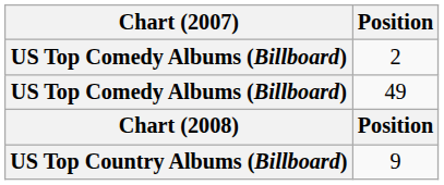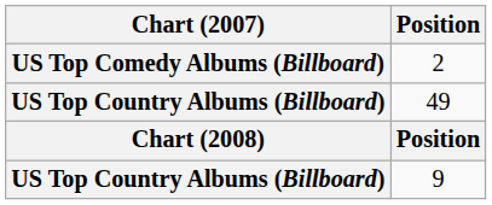49 | Chart (2007): US Top Comedy Albums (Billboard) -> US Top Country Albums (Billboard)
